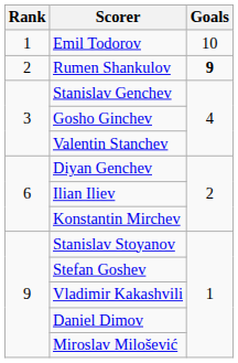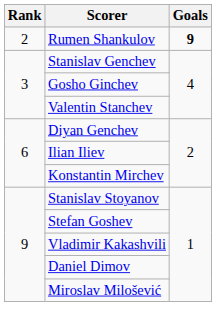- row: 1 | Emil Todorov | 10
